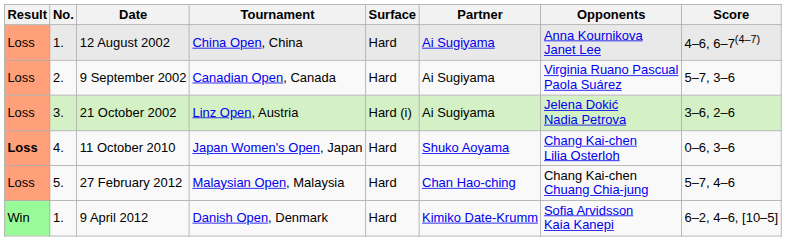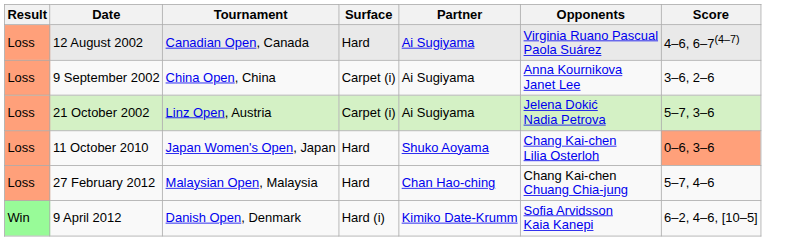- column: No. | 1. | 2. | 3. | 4. | 5. | 1.
12 August 2002 | Tournament: China Open, China -> Canadian Open, Canada
12 August 2002 | Opponents: Anna Kournikova Janet Lee -> Virginia Ruano Pascual Paola Suárez
9 September 2002 | Tournament: Canadian Open, Canada -> China Open, China
9 September 2002 | Surface: Hard -> Carpet (i)
9 September 2002 | Opponents: Virginia Ruano Pascual Paola Suárez -> Anna Kournikova Janet Lee
9 September 2002 | Score: 5–7, 3–6 -> 3–6, 2–6
21 October 2002 | Surface: Hard (i) -> Carpet (i)
21 October 2002 | Score: 3–6, 2–6 -> 5–7, 3–6
11 October 2010 | Result: bold -> normal
11 October 2010 | Score: no background -> lightsalmon background
9 April 2012 | Surface: Hard -> Hard (i)
